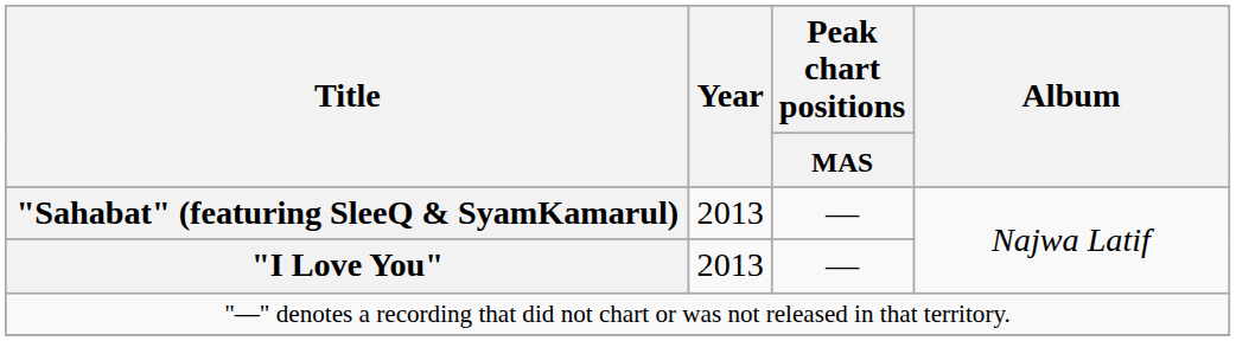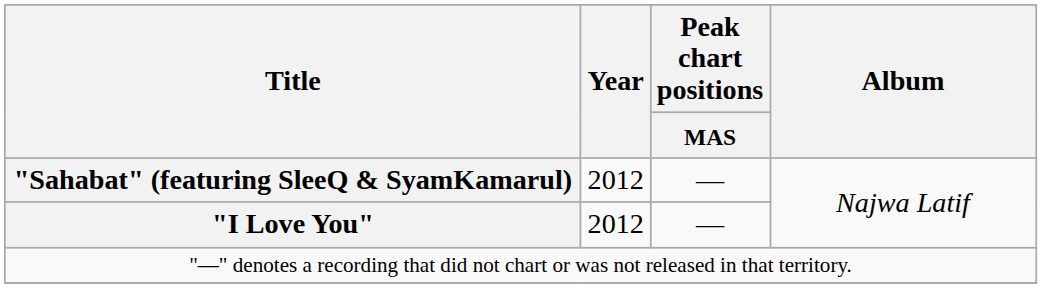"Sahabat" (featuring SleeQ & SyamKamarul) | Year: 2013 -> 2012
"I Love You" | Year: 2013 -> 2012
